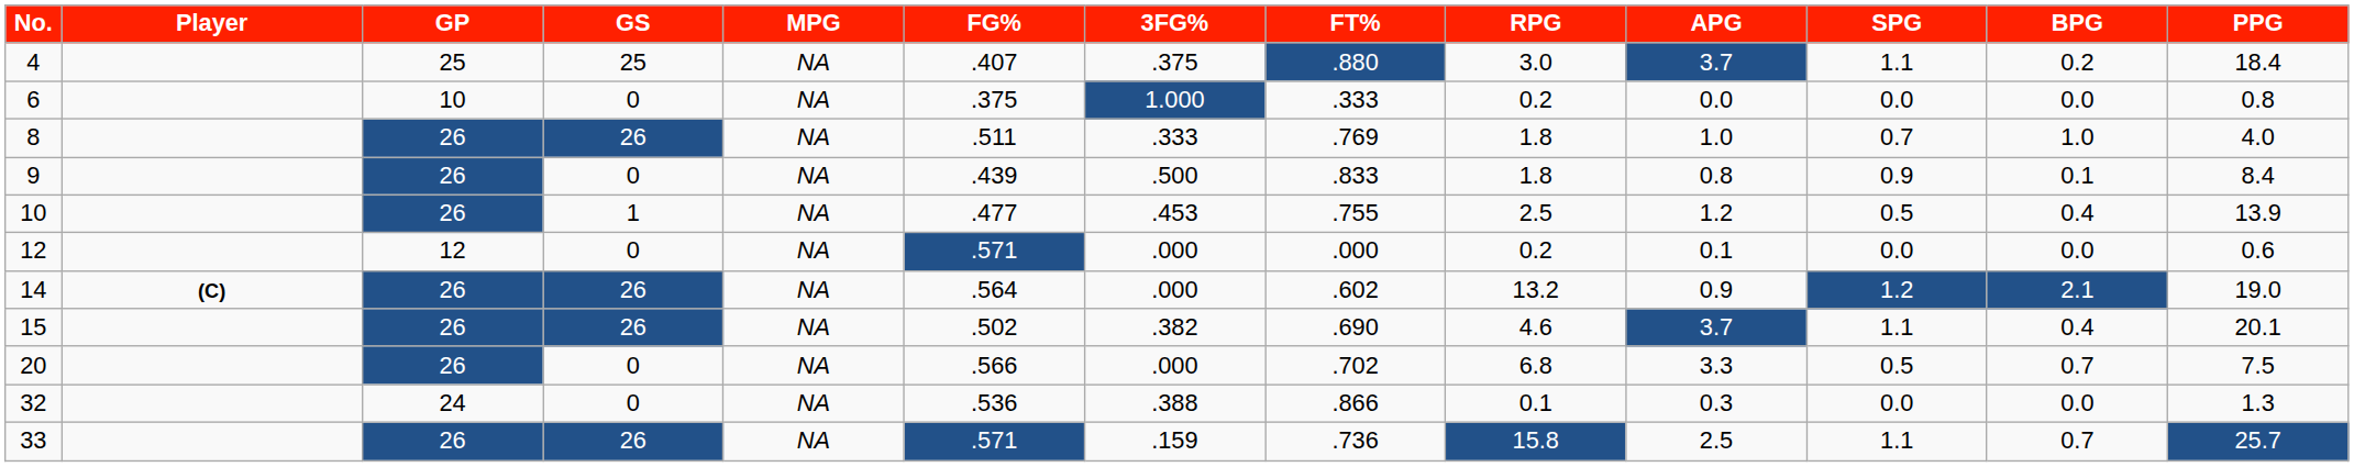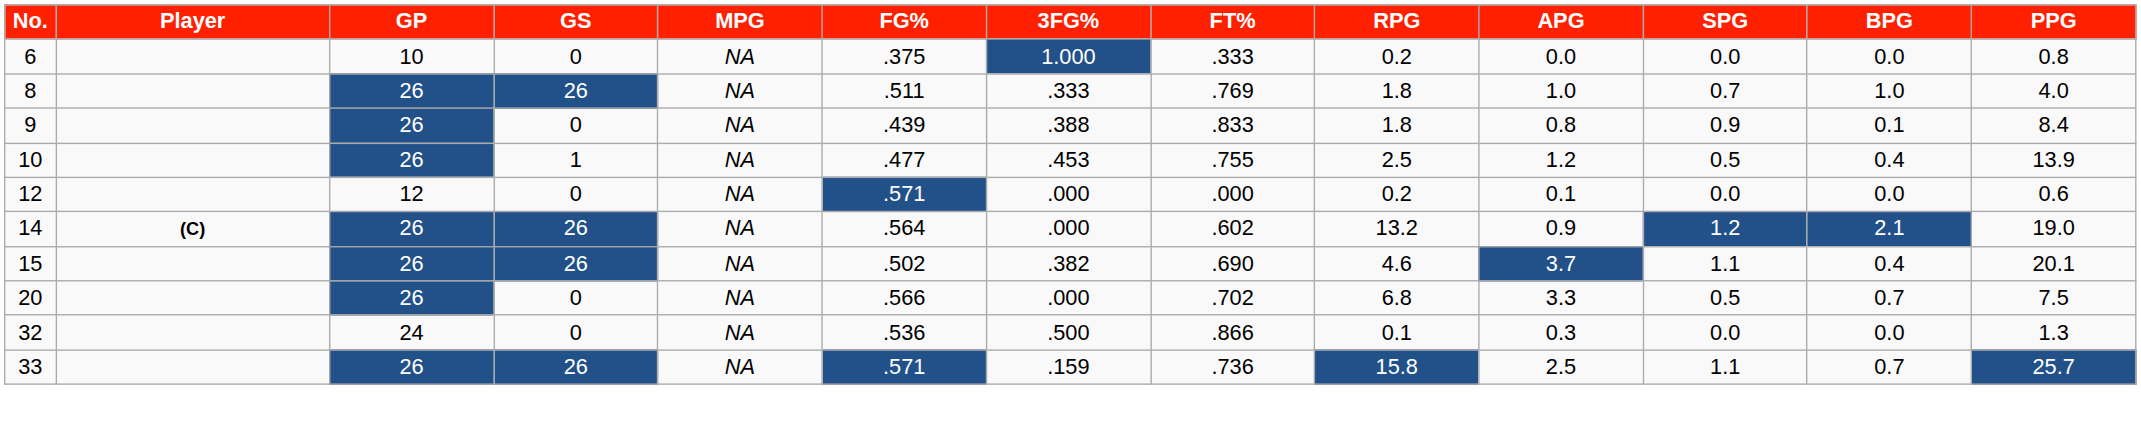- row: 4 | 25 | 25 | NA | .407 | .375 | .880 | 3.0 | 3.7 | 1.1 | 0.2 | 18.4
9 | 3FG%: .500 -> .388
32 | 3FG%: .388 -> .500
